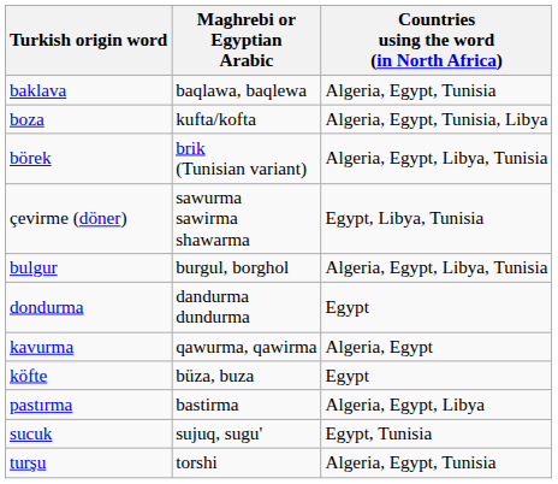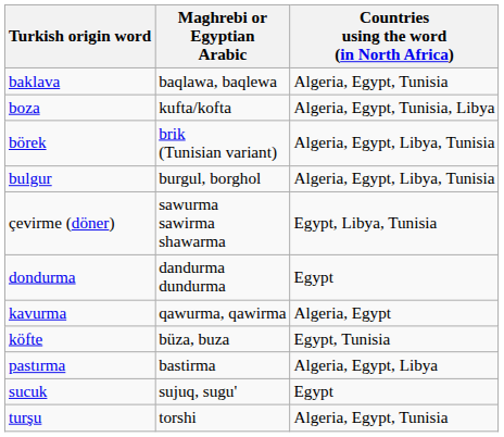rows swapped: bulgur <-> çevirme (döner)
köfte | Countries using the word (in North Africa): Egypt -> Egypt, Tunisia
sucuk | Countries using the word (in North Africa): Egypt, Tunisia -> Egypt
